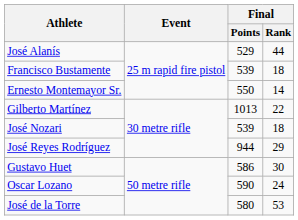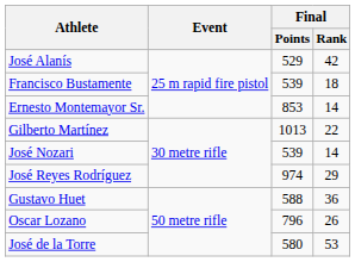José Alanís | Final / Rank: 44 -> 42
Ernesto Montemayor Sr. | Final / Points: 550 -> 853
José Nozari | Final / Rank: 18 -> 14
José Reyes Rodríguez | Final / Points: 944 -> 974
Gustavo Huet | Final / Points: 586 -> 588
Gustavo Huet | Final / Rank: 30 -> 36
Oscar Lozano | Final / Points: 590 -> 796
Oscar Lozano | Final / Rank: 24 -> 26
